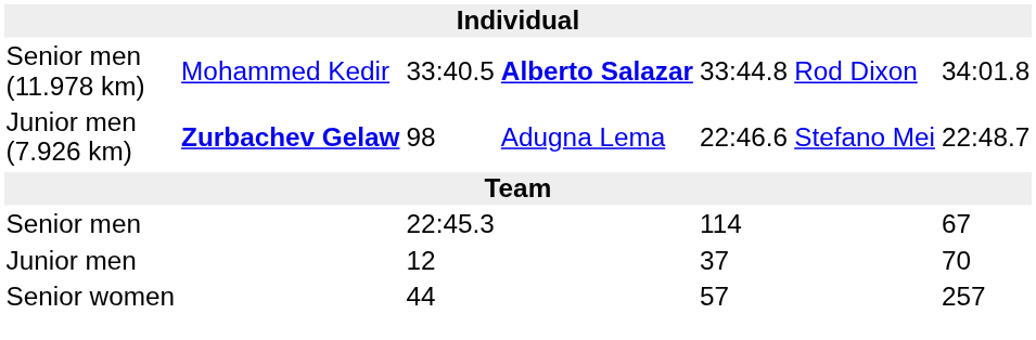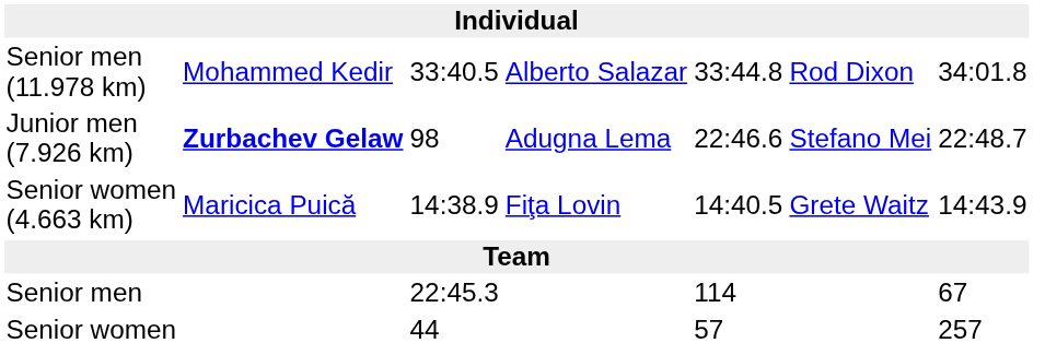Senior men (11.978 km) | column 4: bold -> normal
+ row: Senior women (4.663 km) | Maricica Puică | 14:38.9 | Fiţa Lovin | 14:40.5 | Grete Waitz | 14:43.9
- row: Junior men | 12 | 37 | 70
